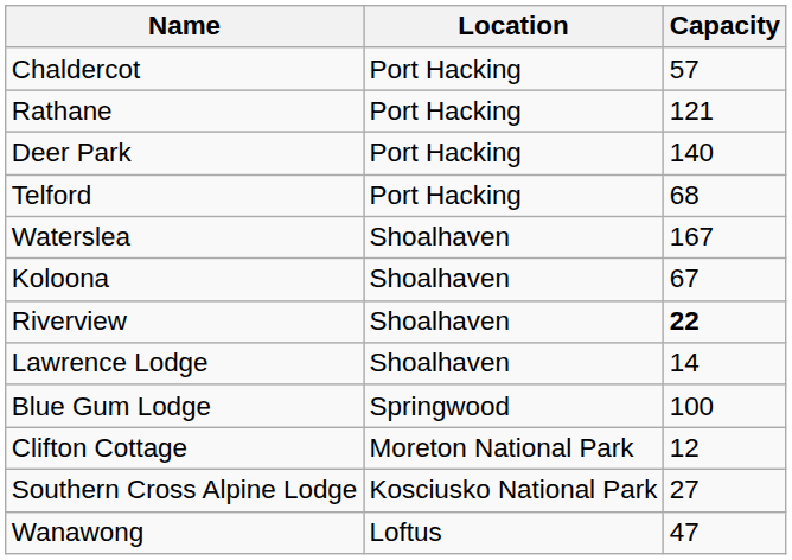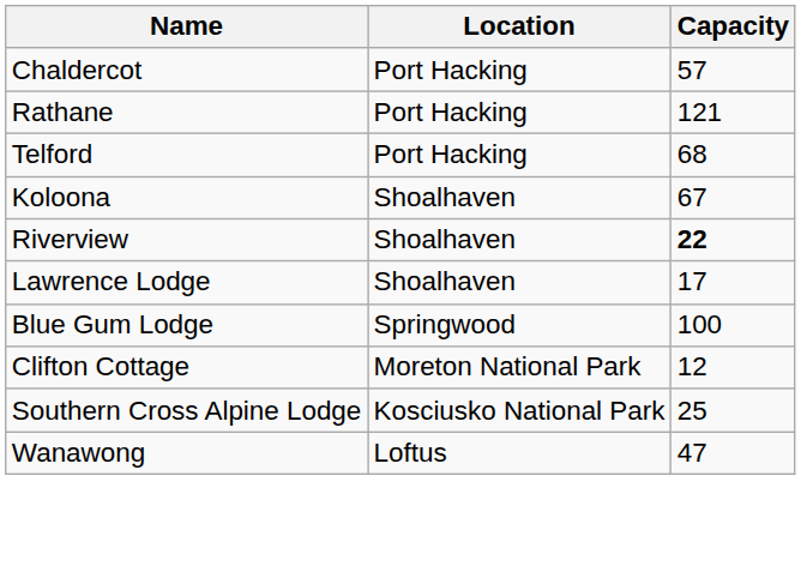- row: Deer Park | Port Hacking | 140
- row: Waterslea | Shoalhaven | 167
Lawrence Lodge | Capacity: 14 -> 17
Southern Cross Alpine Lodge | Capacity: 27 -> 25
